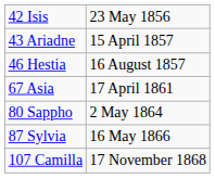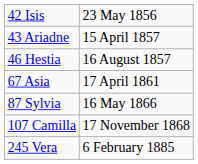- row: 80 Sappho | 2 May 1864
+ row: 245 Vera | 6 February 1885
